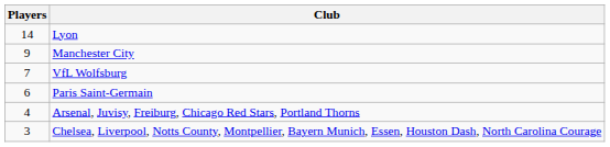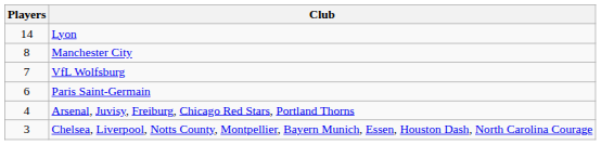Manchester City | Players: 9 -> 8
